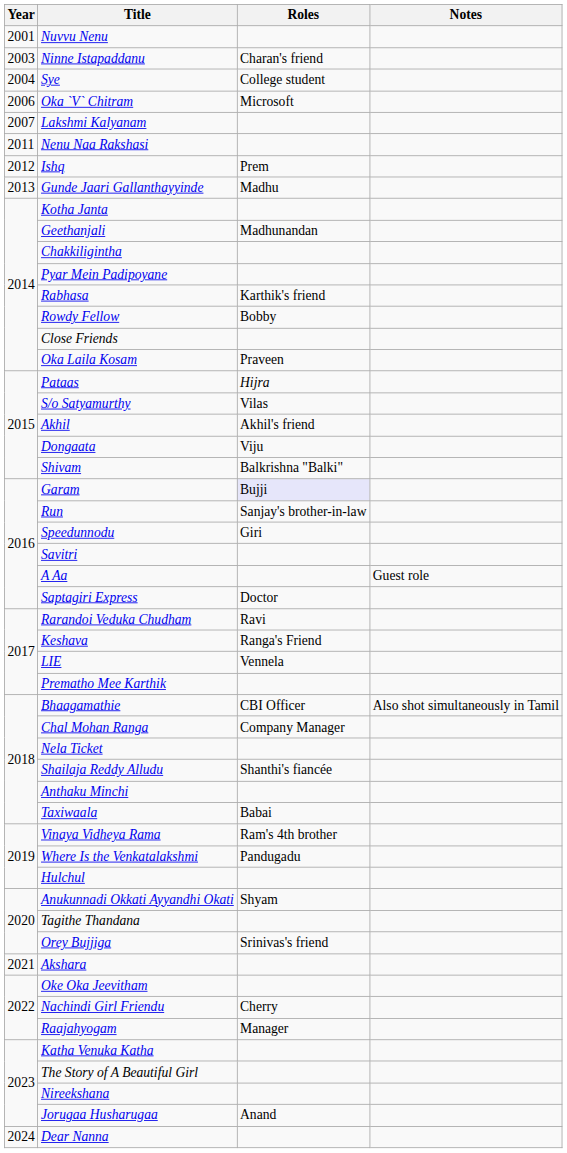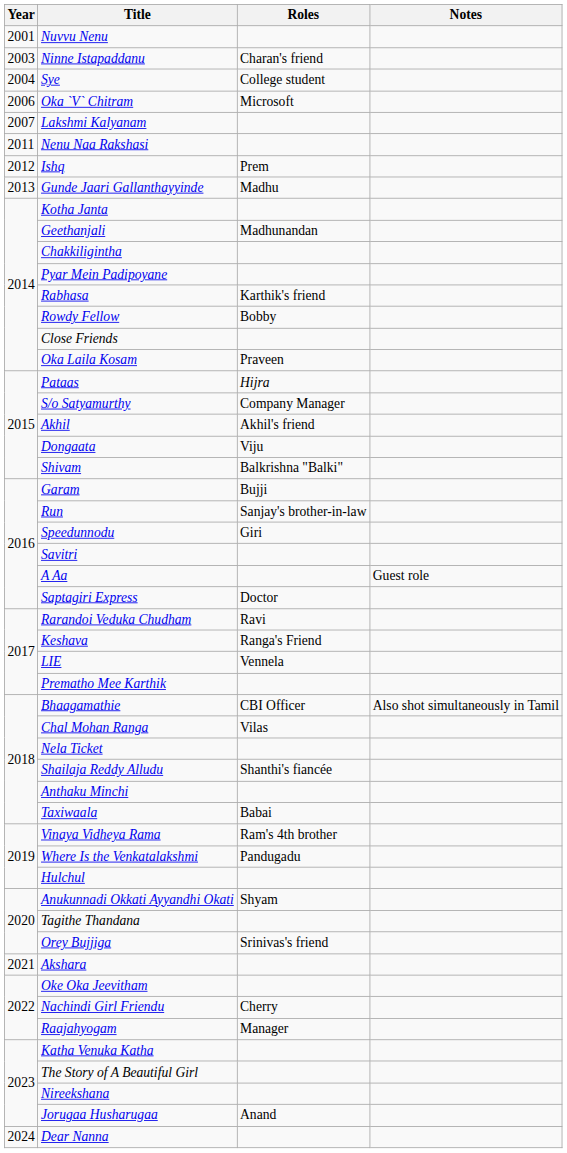S/o Satyamurthy | Roles: Vilas -> Company Manager
Garam | Roles: lavender background -> no background
Chal Mohan Ranga | Roles: Company Manager -> Vilas
